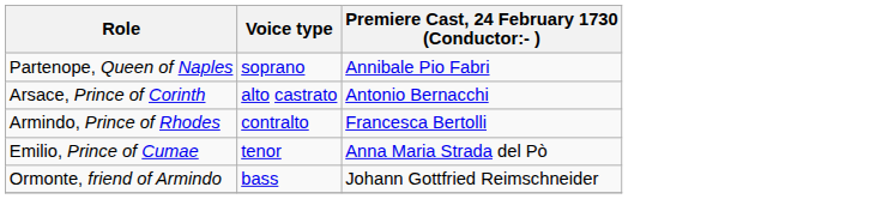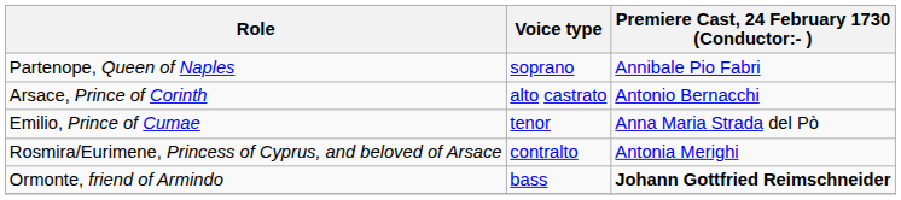- row: Armindo, Prince of Rhodes | contralto | Francesca Bertolli
+ row: Rosmira/Eurimene, Princess of Cyprus, and beloved of Arsace | contralto | Antonia Merighi
Ormonte, friend of Armindo | Premiere Cast, 24 February 1730 (Conductor:- ): normal -> bold
